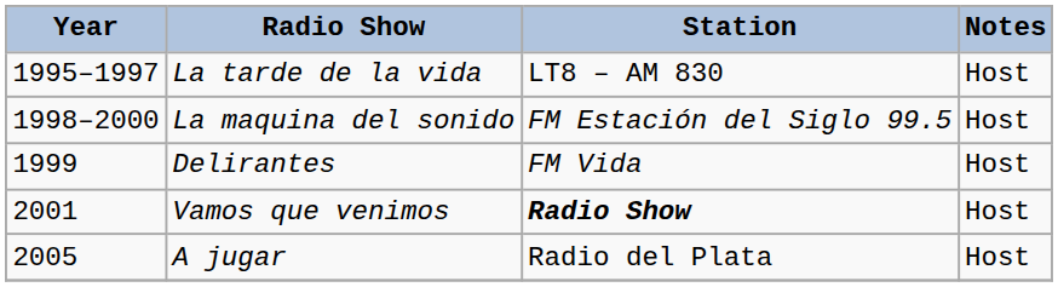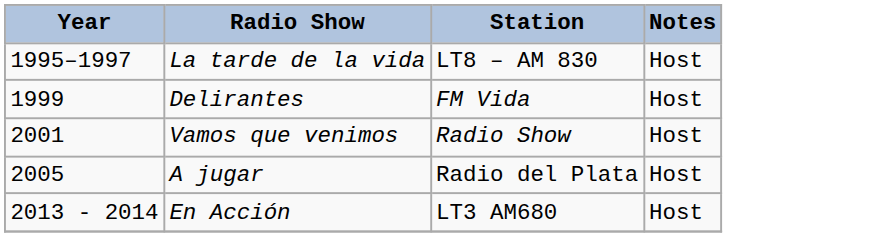- row: 1998–2000 | La maquina del sonido | FM Estación del Siglo 99.5 | Host
Vamos que venimos | Station: bold -> normal
+ row: 2013 - 2014 | En Acción | LT3 AM680 | Host
